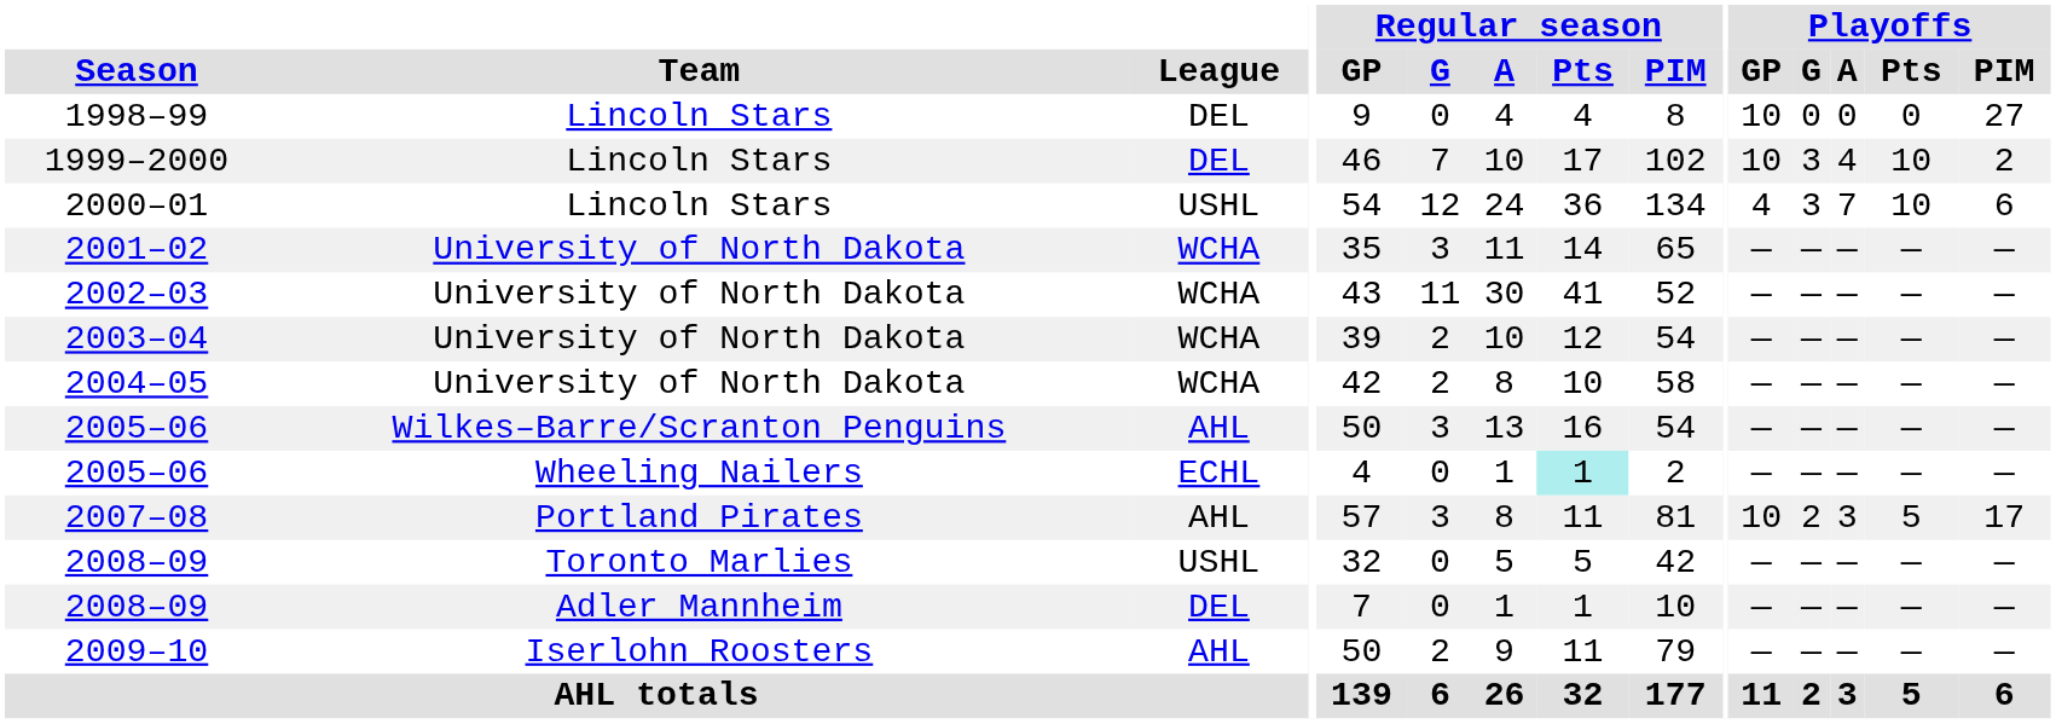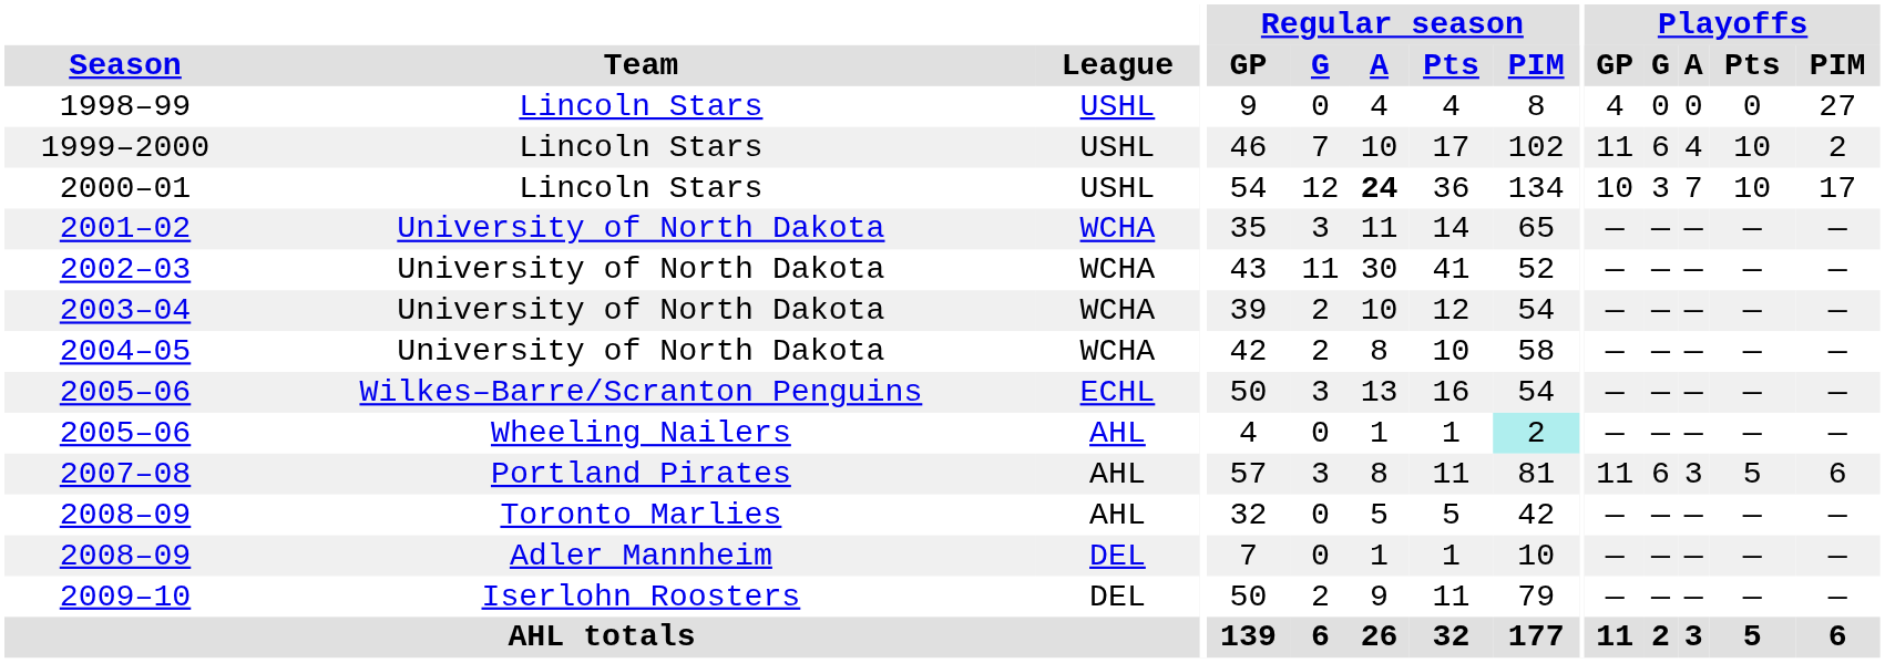1998–99 | League: DEL -> USHL
1998–99 | Playoffs / GP: 10 -> 4
1999–2000 | League: DEL -> USHL
1999–2000 | Playoffs / GP: 10 -> 11
1999–2000 | Playoffs / G: 3 -> 6
2000–01 | Regular season / A: normal -> bold
2000–01 | Playoffs / GP: 4 -> 10
2000–01 | Playoffs / PIM: 6 -> 17
2005–06 / Wilkes–Barre/Scranton Penguins | League: AHL -> ECHL
2005–06 / Wheeling Nailers | League: ECHL -> AHL
2005–06 / Wheeling Nailers | Regular season / Pts: paleturquoise background -> no background
2005–06 / Wheeling Nailers | Regular season / PIM: no background -> paleturquoise background
2007–08 | Playoffs / GP: 10 -> 11
2007–08 | Playoffs / G: 2 -> 6
2007–08 | Playoffs / PIM: 17 -> 6
2008–09 / Toronto Marlies | League: USHL -> AHL
2009–10 | League: AHL -> DEL
